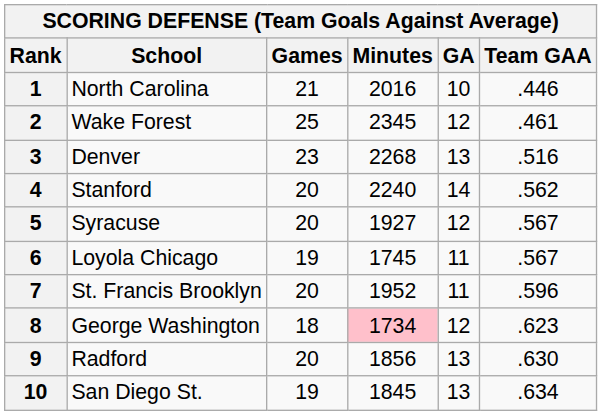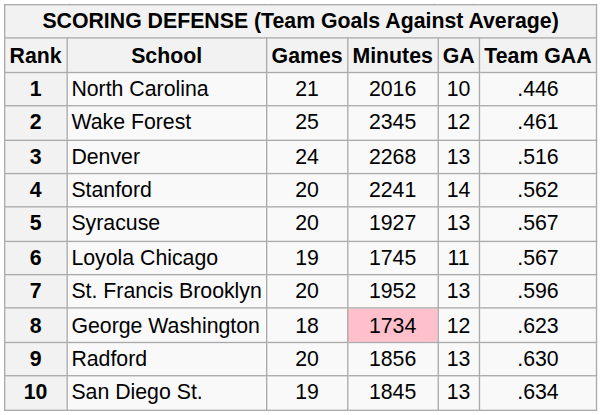Denver | Games: 23 -> 24
Stanford | Minutes: 2240 -> 2241
Syracuse | GA: 12 -> 13
St. Francis Brooklyn | GA: 11 -> 13
